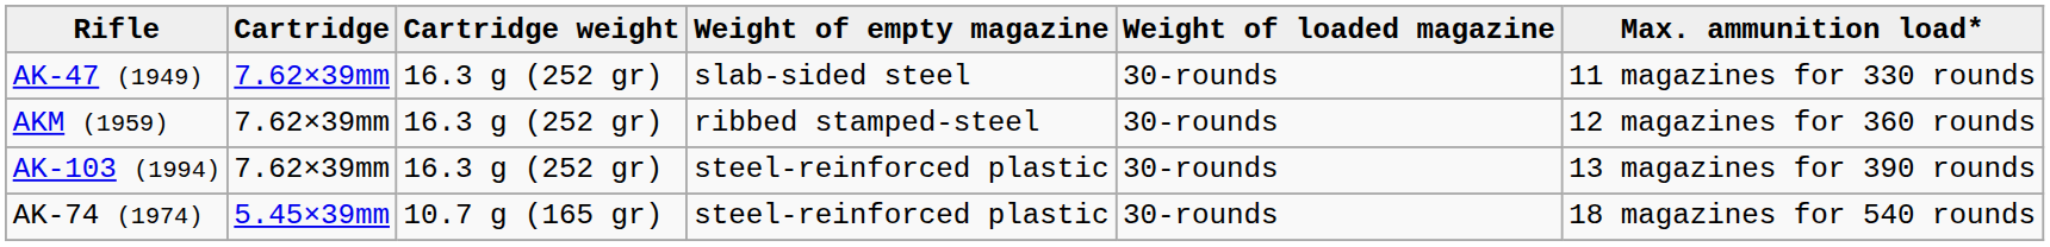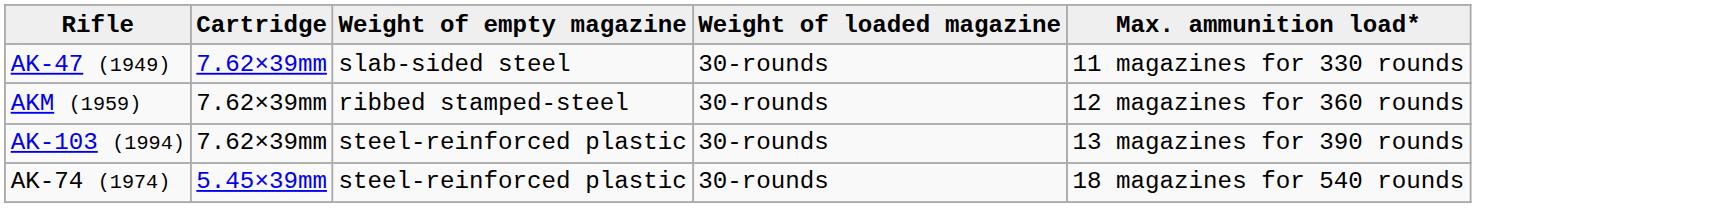- column: Cartridge weight | 16.3 g (252 gr) | 16.3 g (252 gr) | 16.3 g (252 gr) | 10.7 g (165 gr)
